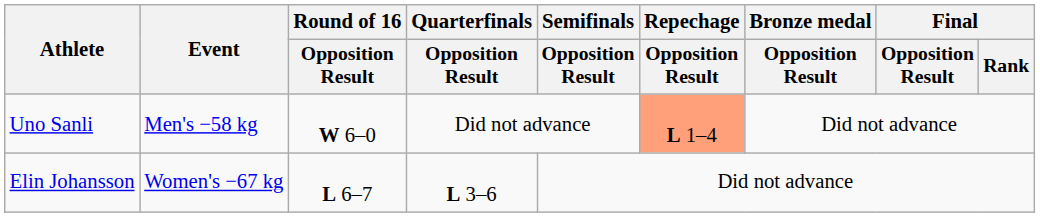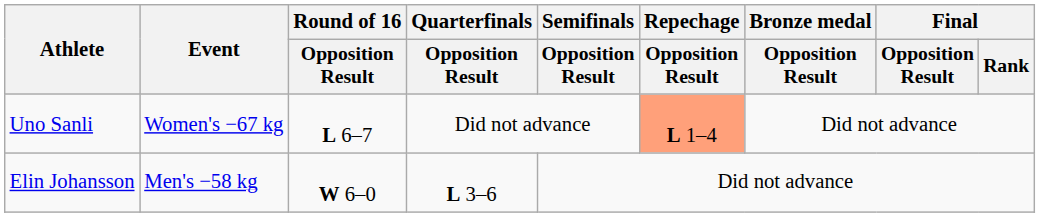Uno Sanli | Event: Men's −58 kg -> Women's −67 kg
Uno Sanli | Round of 16 / Opposition Result: W 6–0 -> L 6–7
Elin Johansson | Event: Women's −67 kg -> Men's −58 kg
Elin Johansson | Round of 16 / Opposition Result: L 6–7 -> W 6–0
